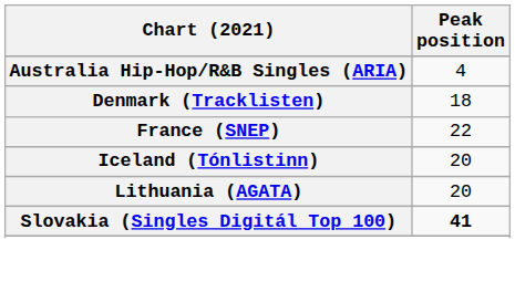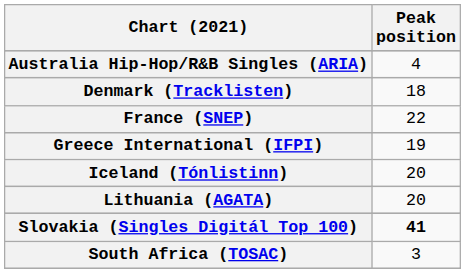+ row: Greece International (IFPI) | 19
+ row: South Africa (TOSAC) | 3
